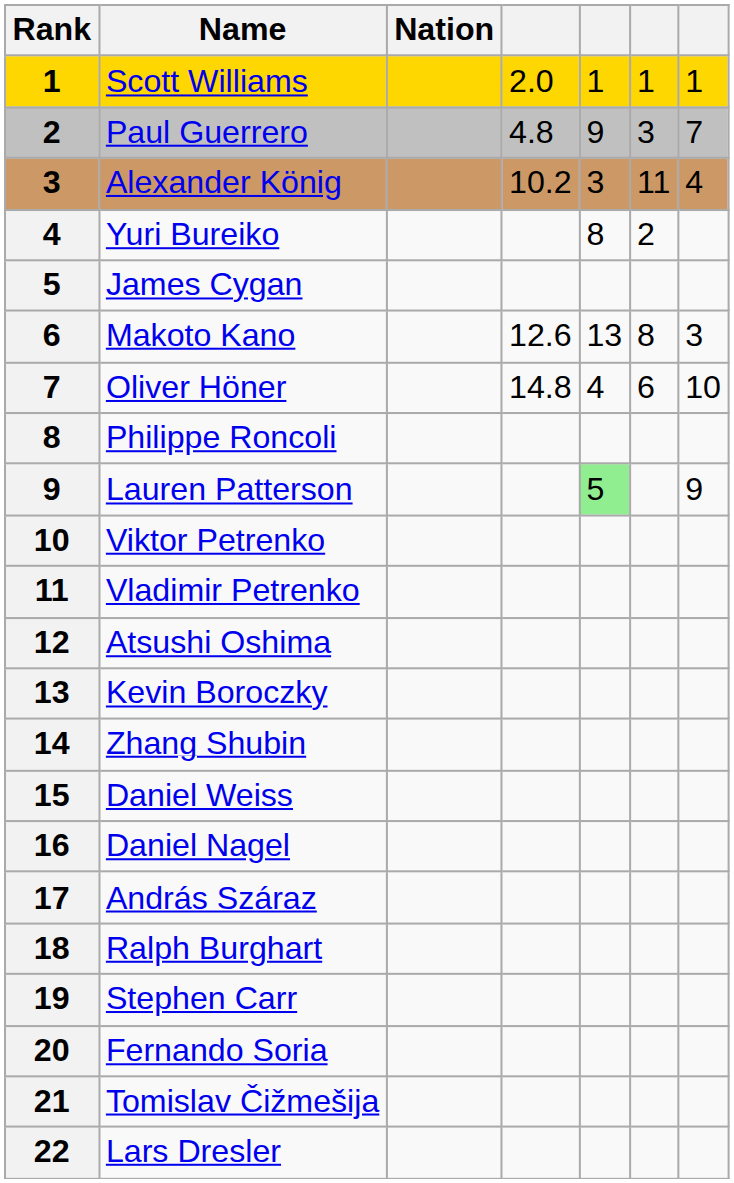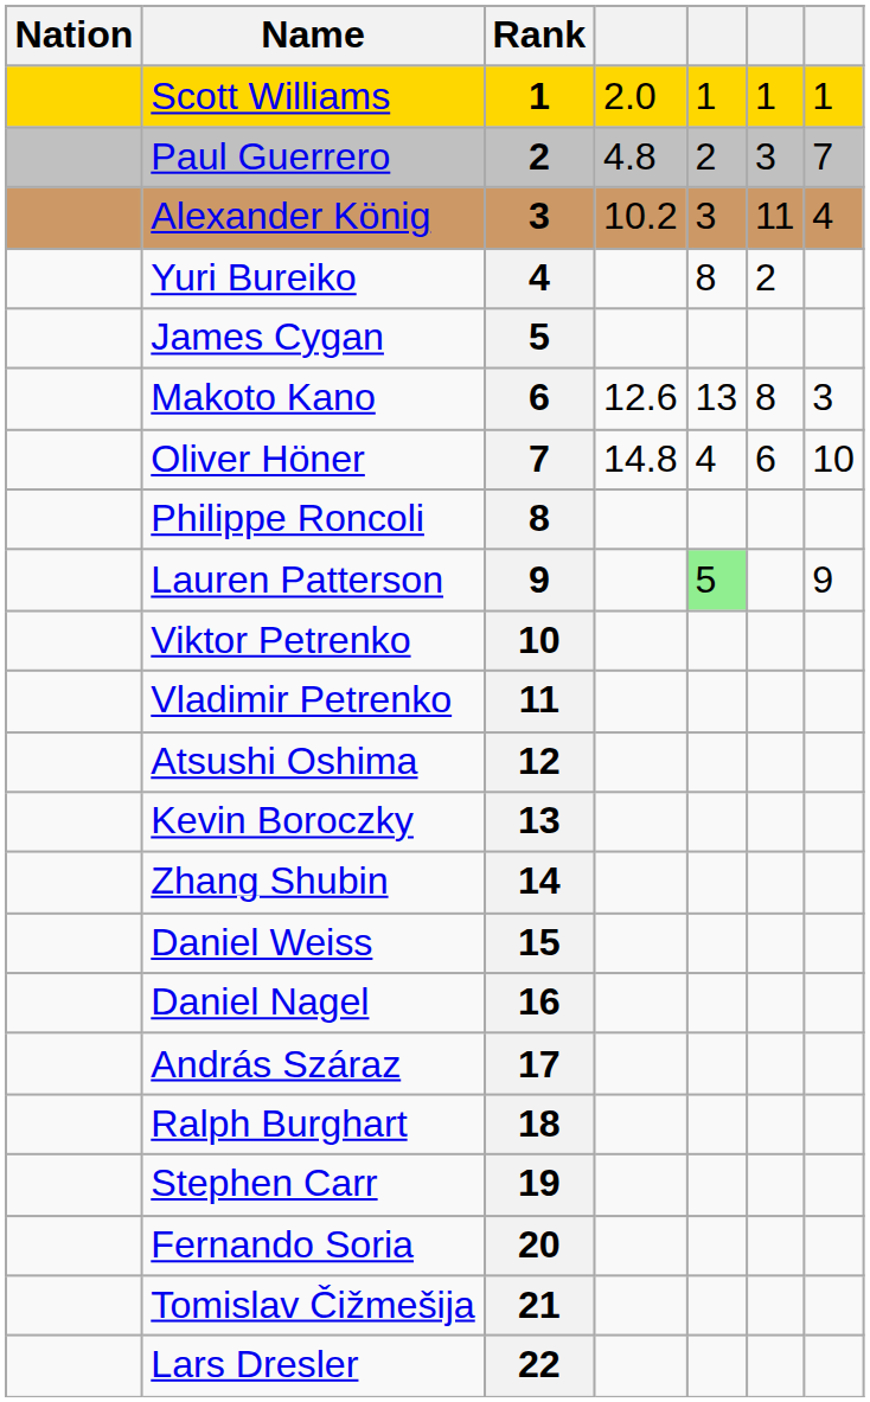columns swapped: Rank <-> Nation
Paul Guerrero | column 5: 9 -> 2
